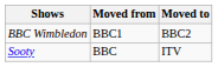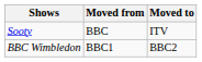rows swapped: BBC Wimbledon <-> Sooty
